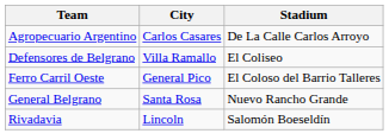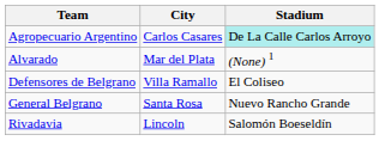Agropecuario Argentino | Stadium: no background -> paleturquoise background
+ row: Alvarado | Mar del Plata | (None) 1
- row: Ferro Carril Oeste | General Pico | El Coloso del Barrio Talleres
